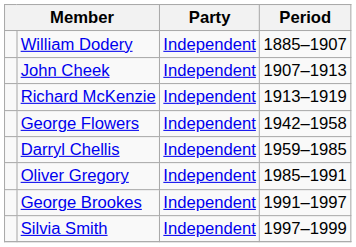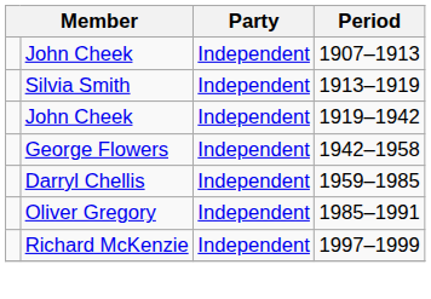- row: William Dodery | Independent | 1885–1907
1913–1919 | column 2: Richard McKenzie -> Silvia Smith
+ row: John Cheek | Independent | 1919–1942
- row: George Brookes | Independent | 1991–1997
1997–1999 | column 2: Silvia Smith -> Richard McKenzie
